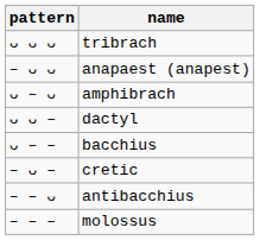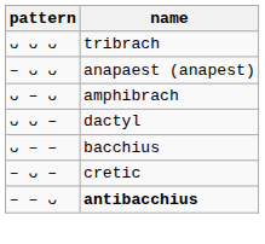– – ᴗ | name: normal -> bold
- row: – – – | molossus
